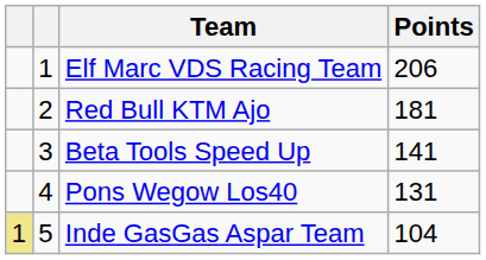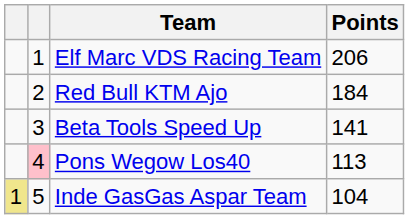Red Bull KTM Ajo | Points: 181 -> 184
Pons Wegow Los40 | column 2: no background -> pink background
Pons Wegow Los40 | Points: 131 -> 113
